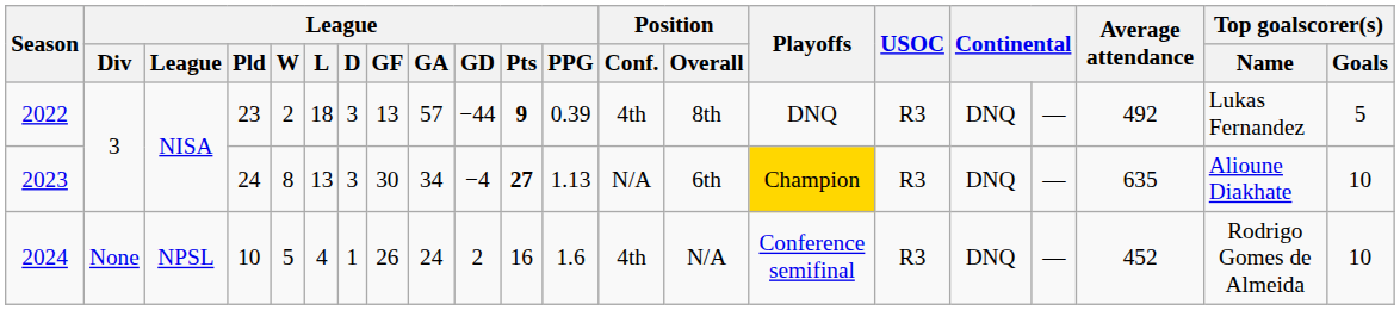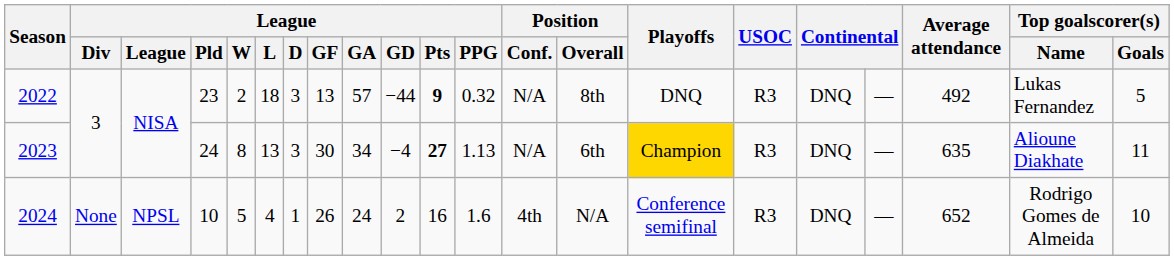2022 | League / PPG: 0.39 -> 0.32
2022 | Position / Conf.: 4th -> N/A
2023 | Top goalscorer(s) / Goals: 10 -> 11
2024 | Average attendance: 452 -> 652
